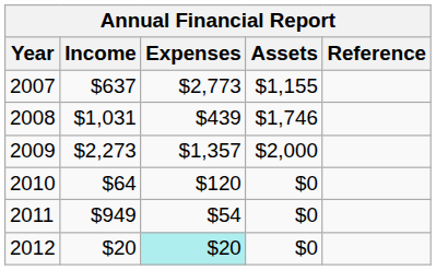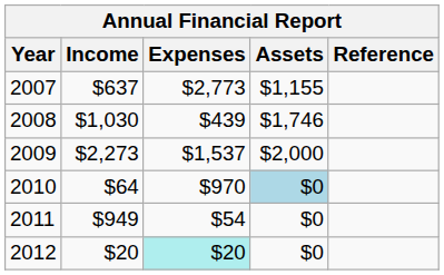2008 | Income: $1,031 -> $1,030
2009 | Expenses: $1,357 -> $1,537
2010 | Expenses: $120 -> $970
2010 | Assets: no background -> lightblue background
